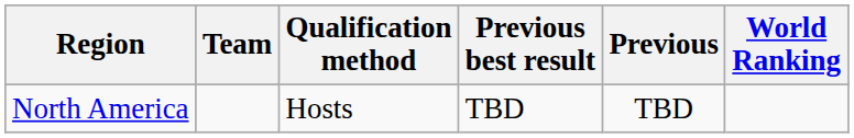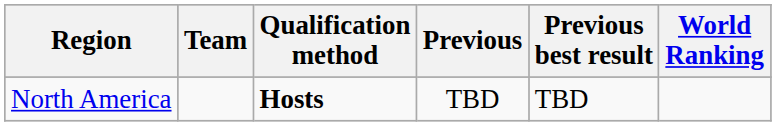columns swapped: Previous <-> Previous best result
North America | Qualification method: normal -> bold
